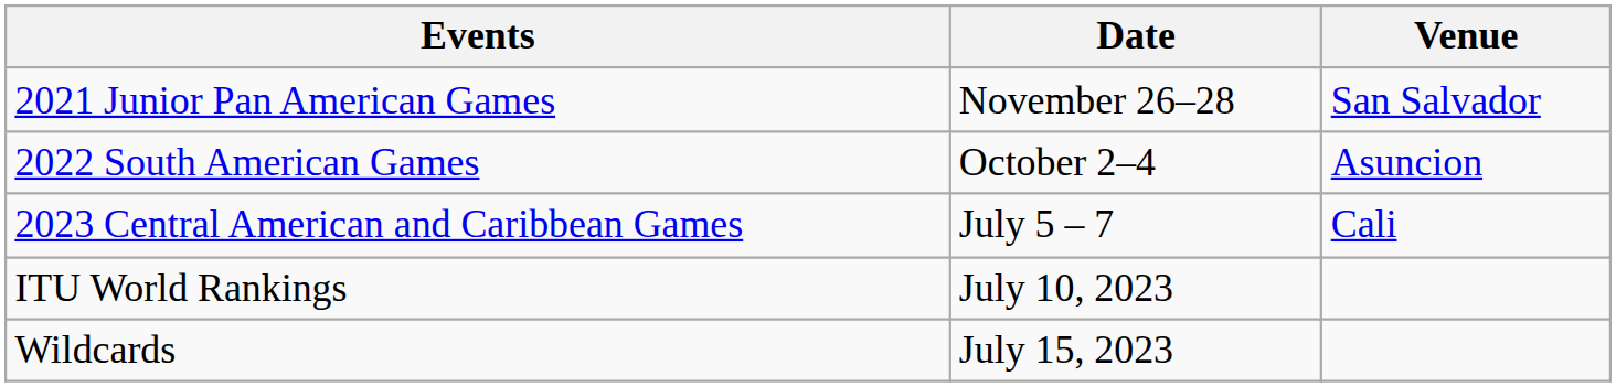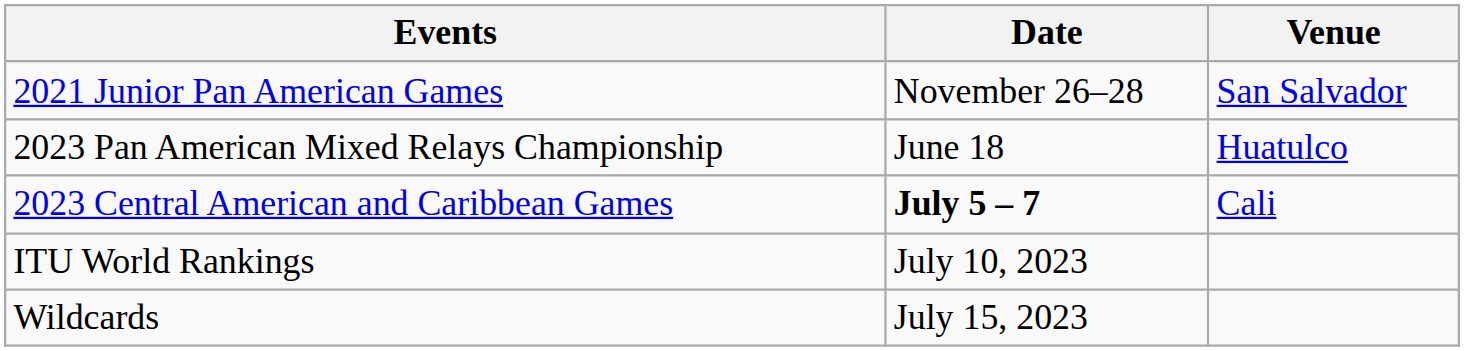- row: 2022 South American Games | October 2–4 | Asuncion
+ row: 2023 Pan American Mixed Relays Championship | June 18 | Huatulco
2023 Central American and Caribbean Games | Date: normal -> bold
